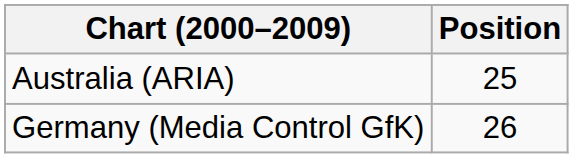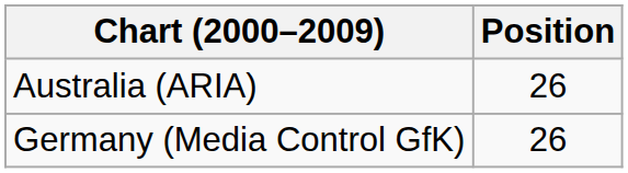Australia (ARIA) | Position: 25 -> 26
